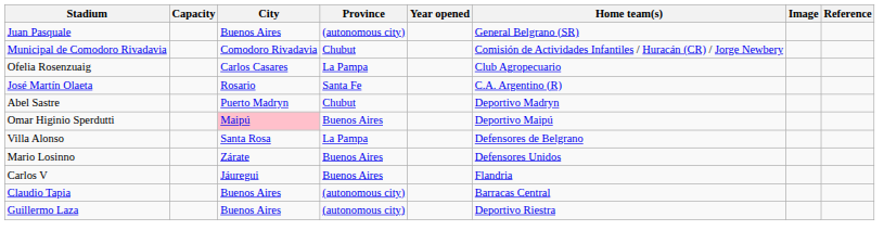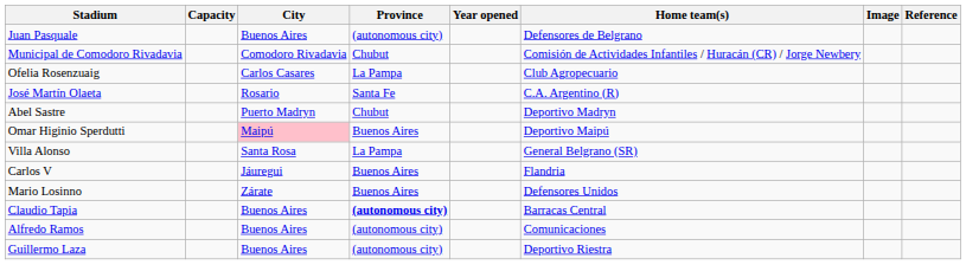Juan Pasquale | Home team(s): General Belgrano (SR) -> Defensores de Belgrano
Villa Alonso | Home team(s): Defensores de Belgrano -> General Belgrano (SR)
rows swapped: Mario Losinno <-> Carlos V
Claudio Tapia | Province: normal -> bold
+ row: Alfredo Ramos | Buenos Aires | (autonomous city) | Comunicaciones
